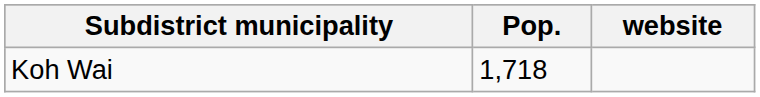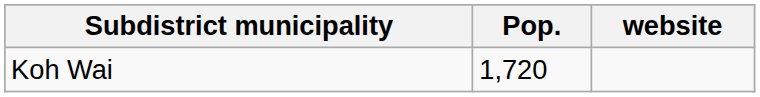Koh Wai | Pop.: 1,718 -> 1,720
